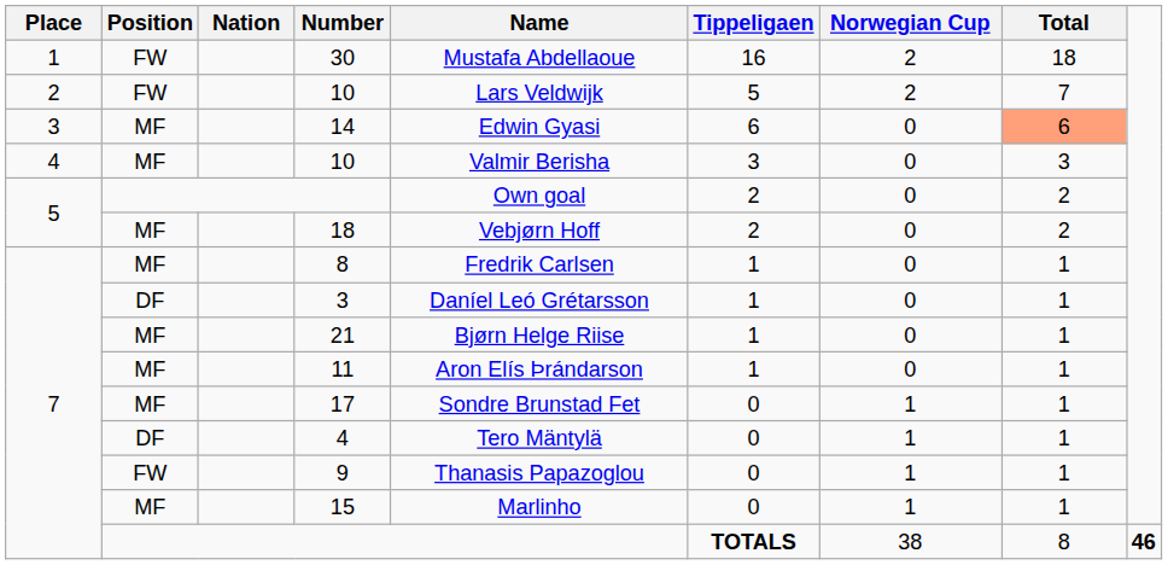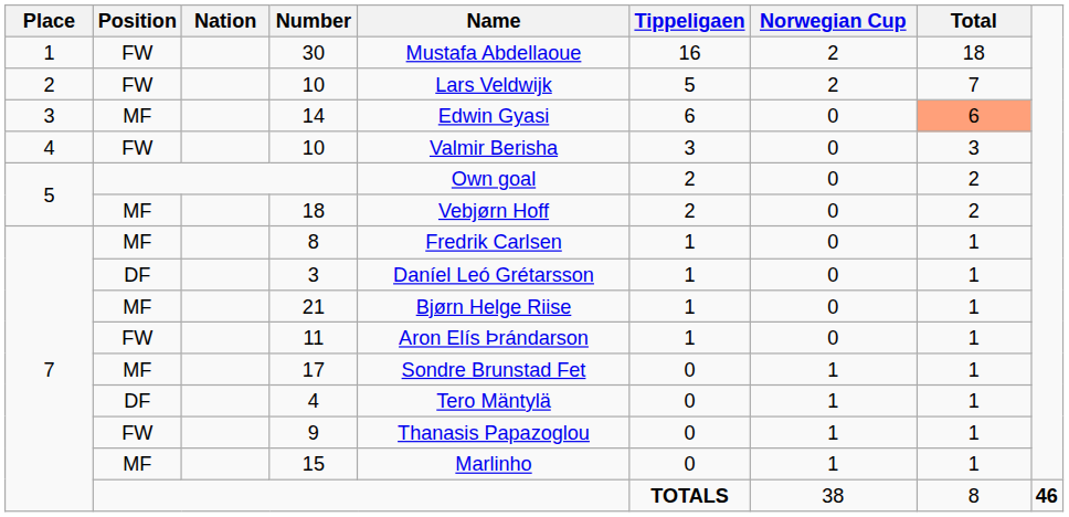4 / 10 | Position: MF -> FW
11 | Position: MF -> FW
